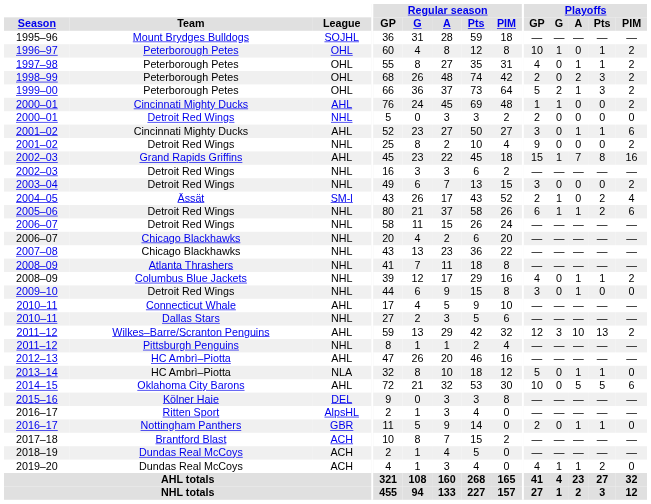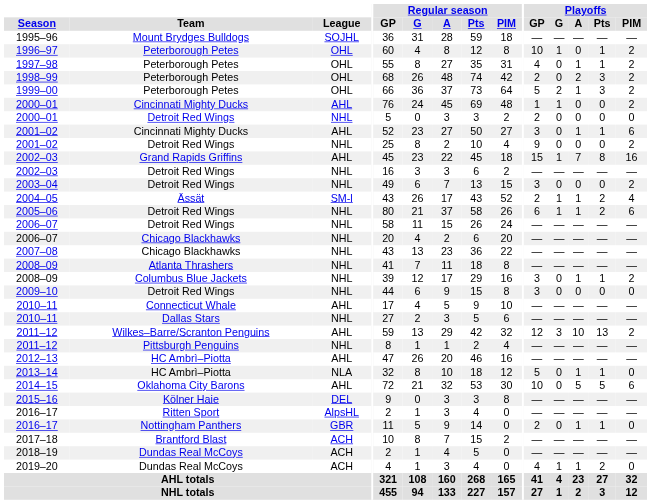2004–05 | Playoffs / A: 0 -> 1
2008–09 / Columbus Blue Jackets | Playoffs / GP: 4 -> 3
2009–10 | Playoffs / A: 1 -> 0
